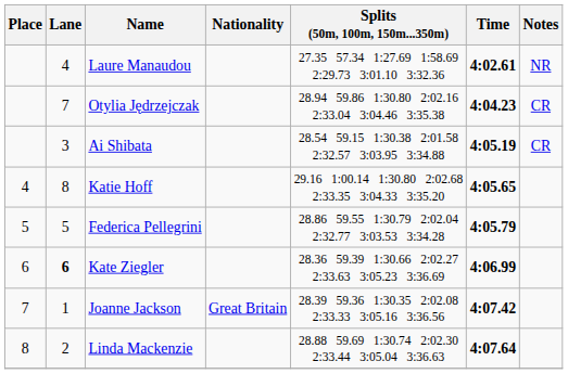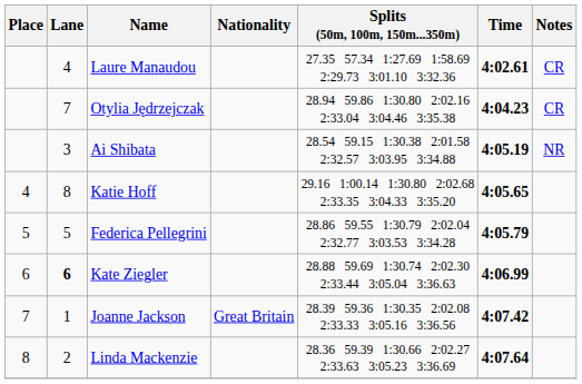Laure Manaudou | Notes: NR -> CR
Ai Shibata | Notes: CR -> NR
Kate Ziegler | Splits (50m, 100m, 150m...350m): 28.36 59.39 1:30.66 2:02.27 2:33.63 3:05.23 3:36.69 -> 28.88 59.69 1:30.74 2:02.30 2:33.44 3:05.04 3:36.63
Linda Mackenzie | Splits (50m, 100m, 150m...350m): 28.88 59.69 1:30.74 2:02.30 2:33.44 3:05.04 3:36.63 -> 28.36 59.39 1:30.66 2:02.27 2:33.63 3:05.23 3:36.69
